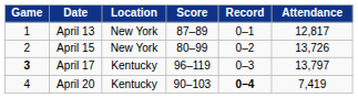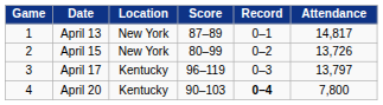April 13 | Attendance: 12,817 -> 14,817
April 17 | Game: bold -> normal
April 20 | Attendance: 7,419 -> 7,800
